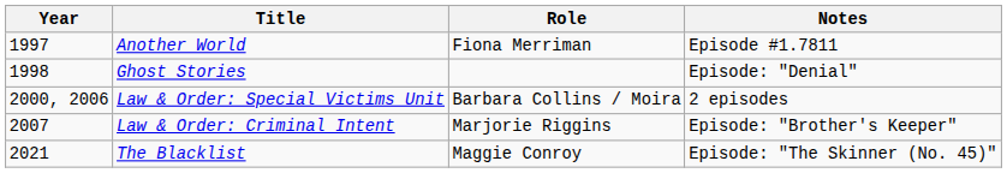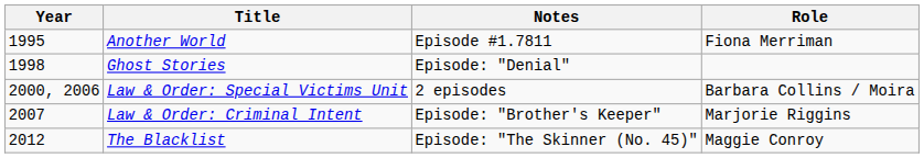columns swapped: Role <-> Notes
Another World | Year: 1997 -> 1995
The Blacklist | Year: 2021 -> 2012
